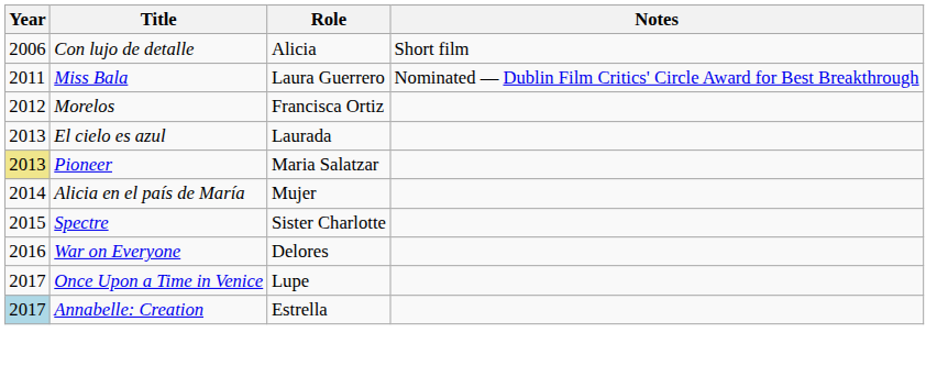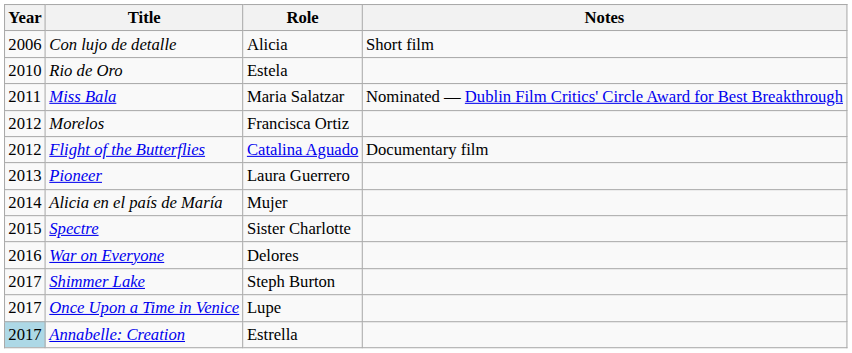+ row: 2010 | Rio de Oro | Estela
Miss Bala | Role: Laura Guerrero -> Maria Salatzar
+ row: 2012 | Flight of the Butterflies | Catalina Aguado | Documentary film
- row: 2013 | El cielo es azul | Laurada
Pioneer | Year: khaki background -> no background
Pioneer | Role: Maria Salatzar -> Laura Guerrero
+ row: 2017 | Shimmer Lake | Steph Burton
